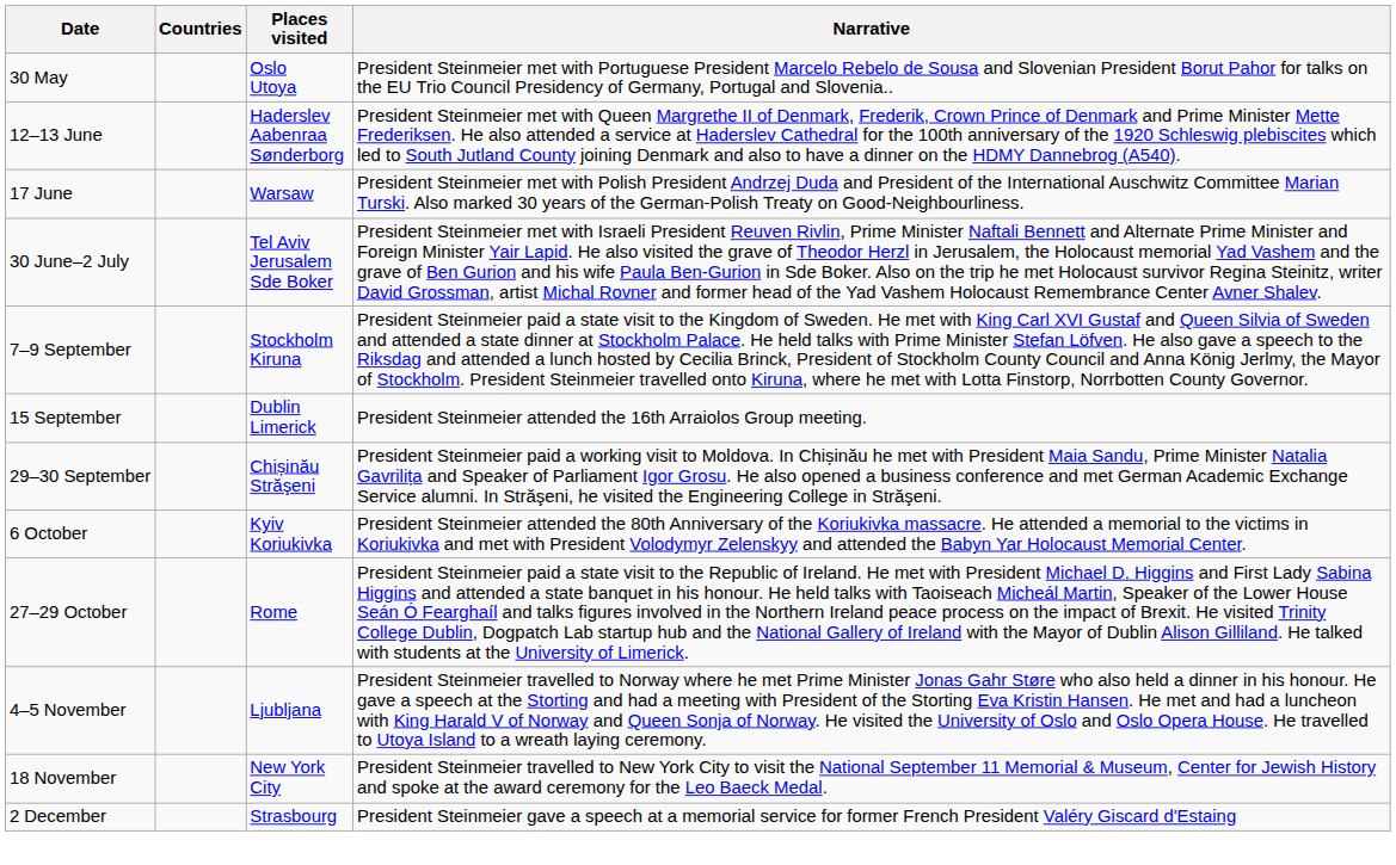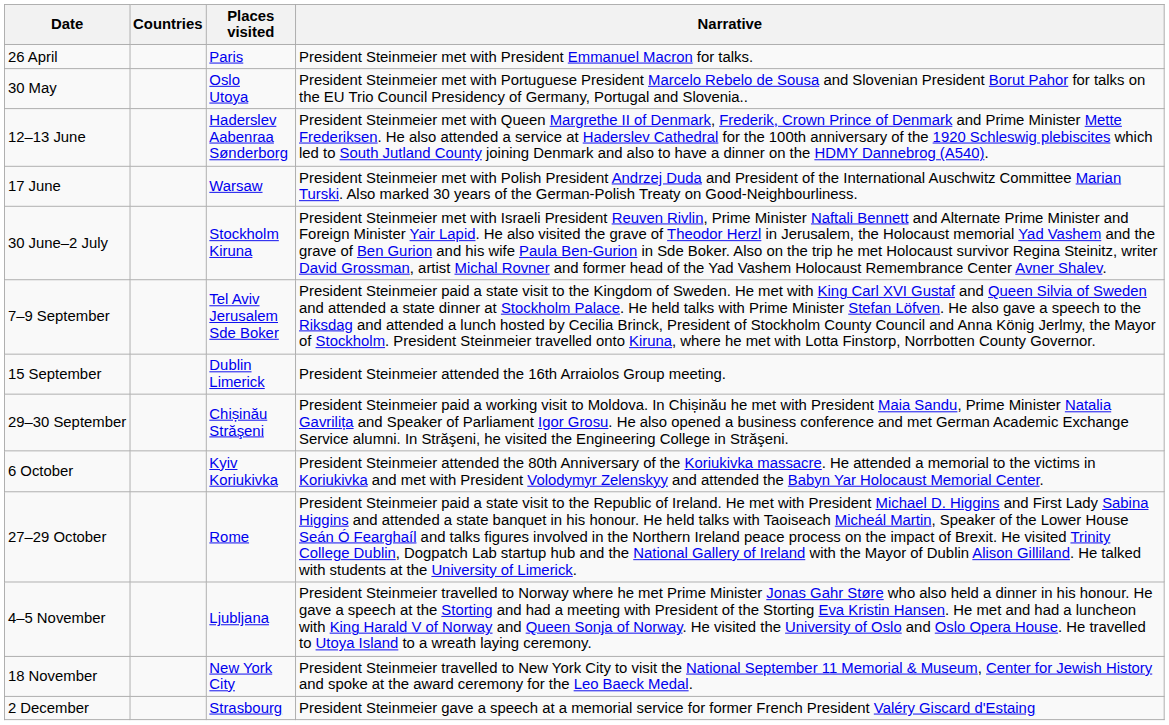+ row: 26 April | Paris | President Steinmeier met with President Emmanuel Macron for talks.
30 June–2 July | Places visited: Tel Aviv Jerusalem Sde Boker -> Stockholm Kiruna
7–9 September | Places visited: Stockholm Kiruna -> Tel Aviv Jerusalem Sde Boker
